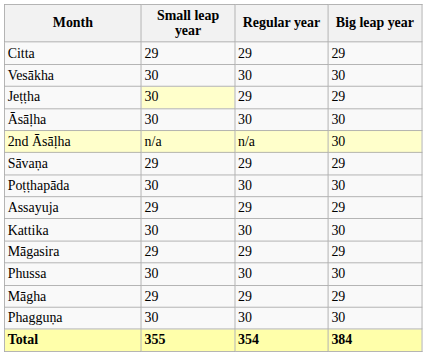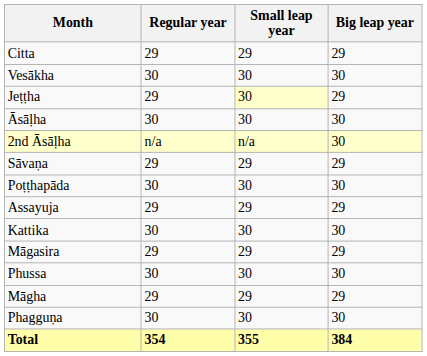columns swapped: Regular year <-> Small leap year
